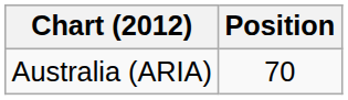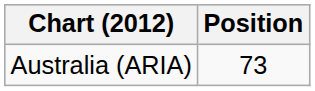Australia (ARIA) | Position: 70 -> 73
